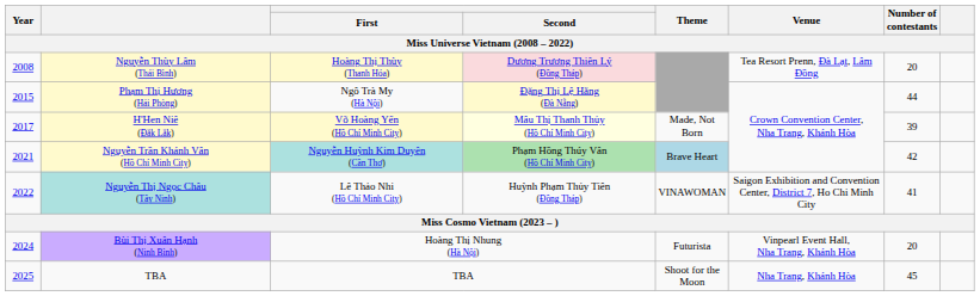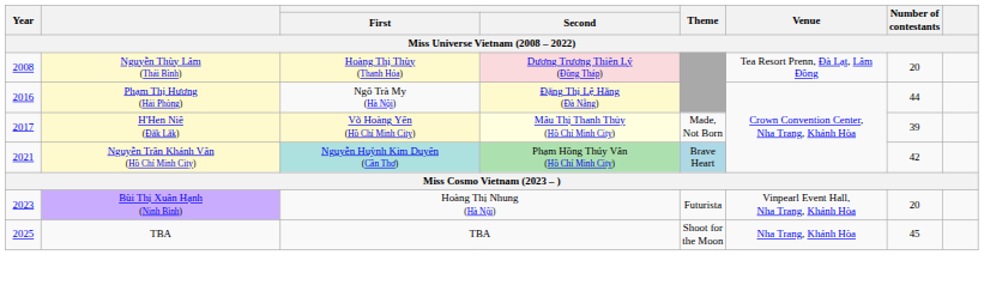Phạm Thị Hương (Hải Phòng) | Year: 2015 -> 2016
- row: 2022 | Nguyễn Thị Ngọc Châu (Tây Ninh) | Lê Thảo Nhi (Hồ Chí Minh City) | Huỳnh Phạm Thủy Tiên (Đồng Tháp) | VINAWOMAN | Saigon Exhibition and Convention Center, District 7, Ho Chi Minh City | 41
Bùi Thị Xuân Hạnh (Ninh Bình) | Year: 2024 -> 2023
